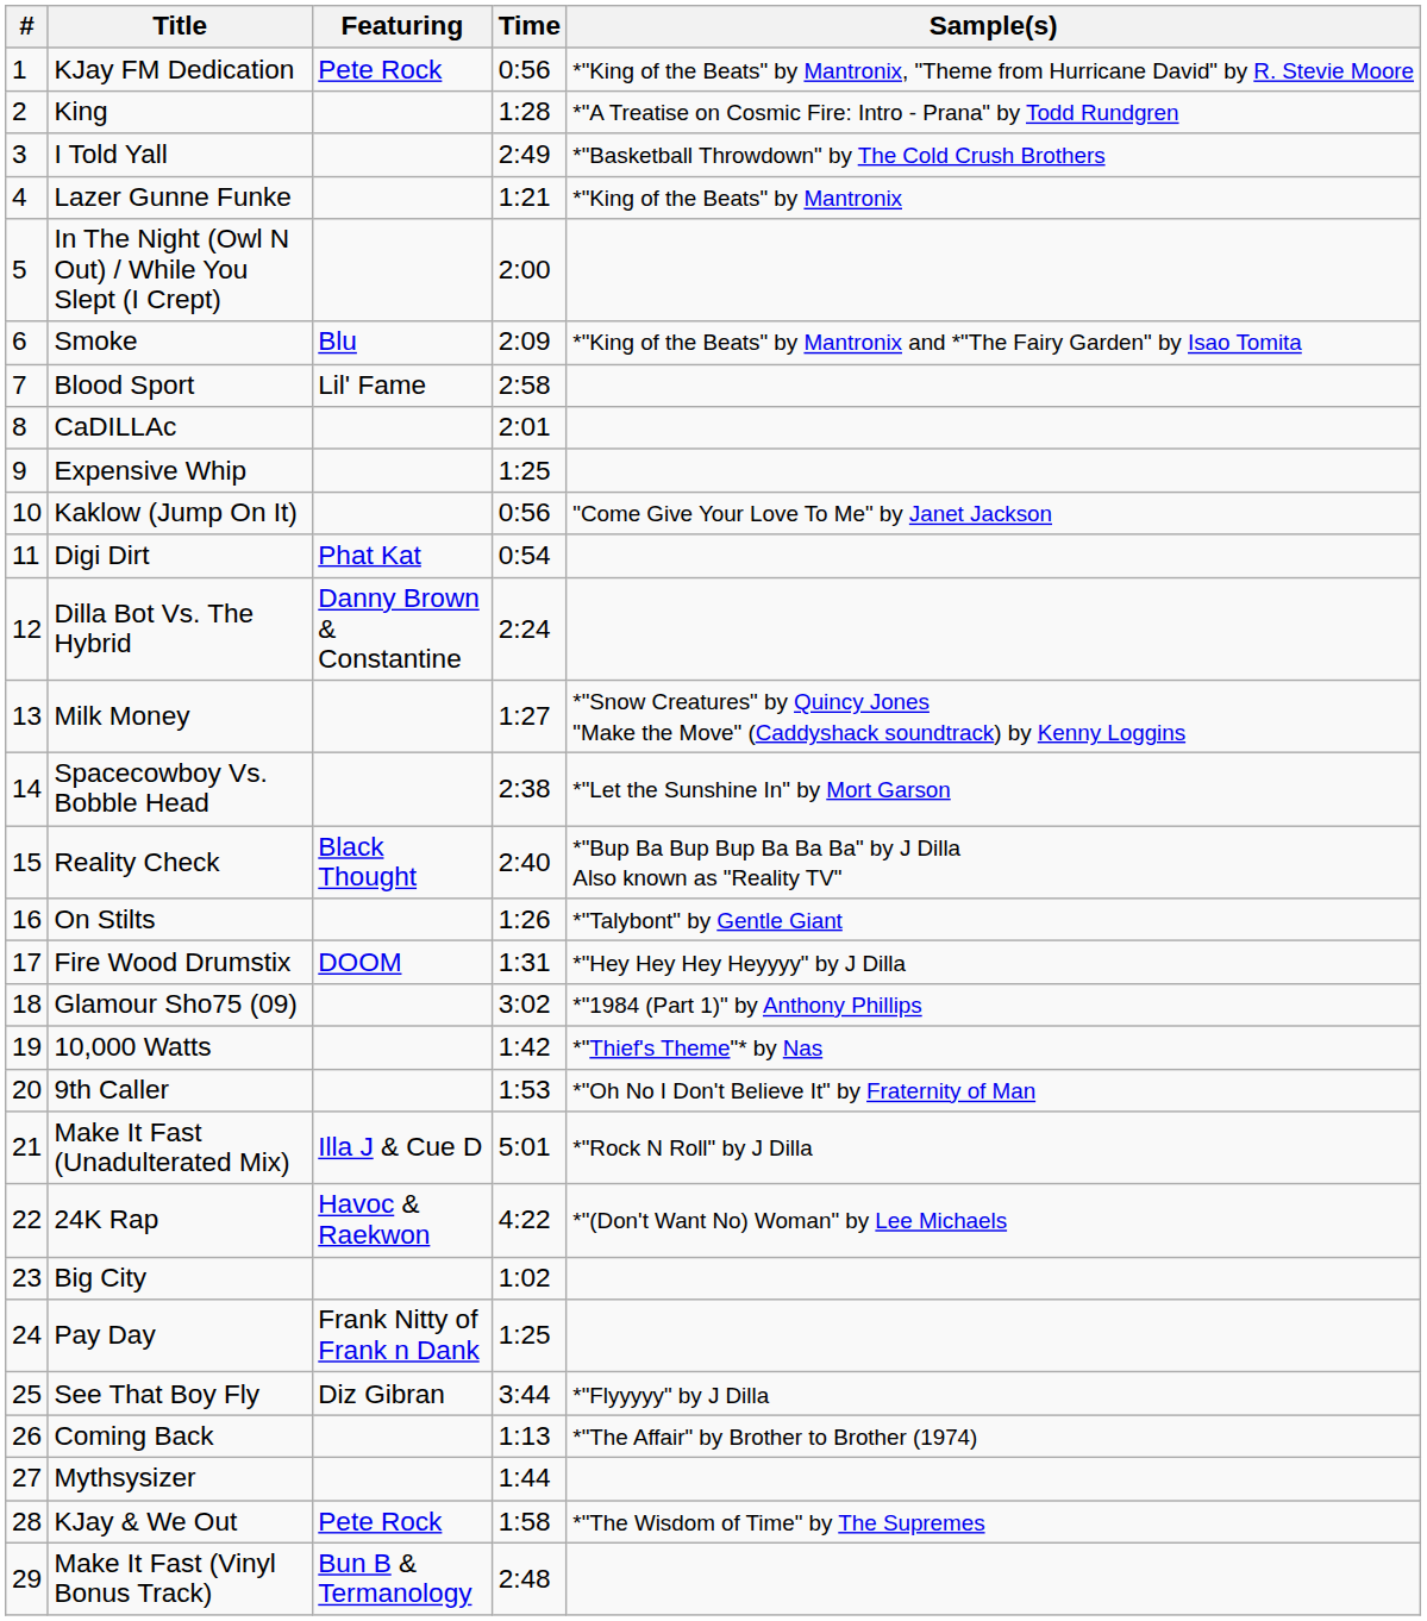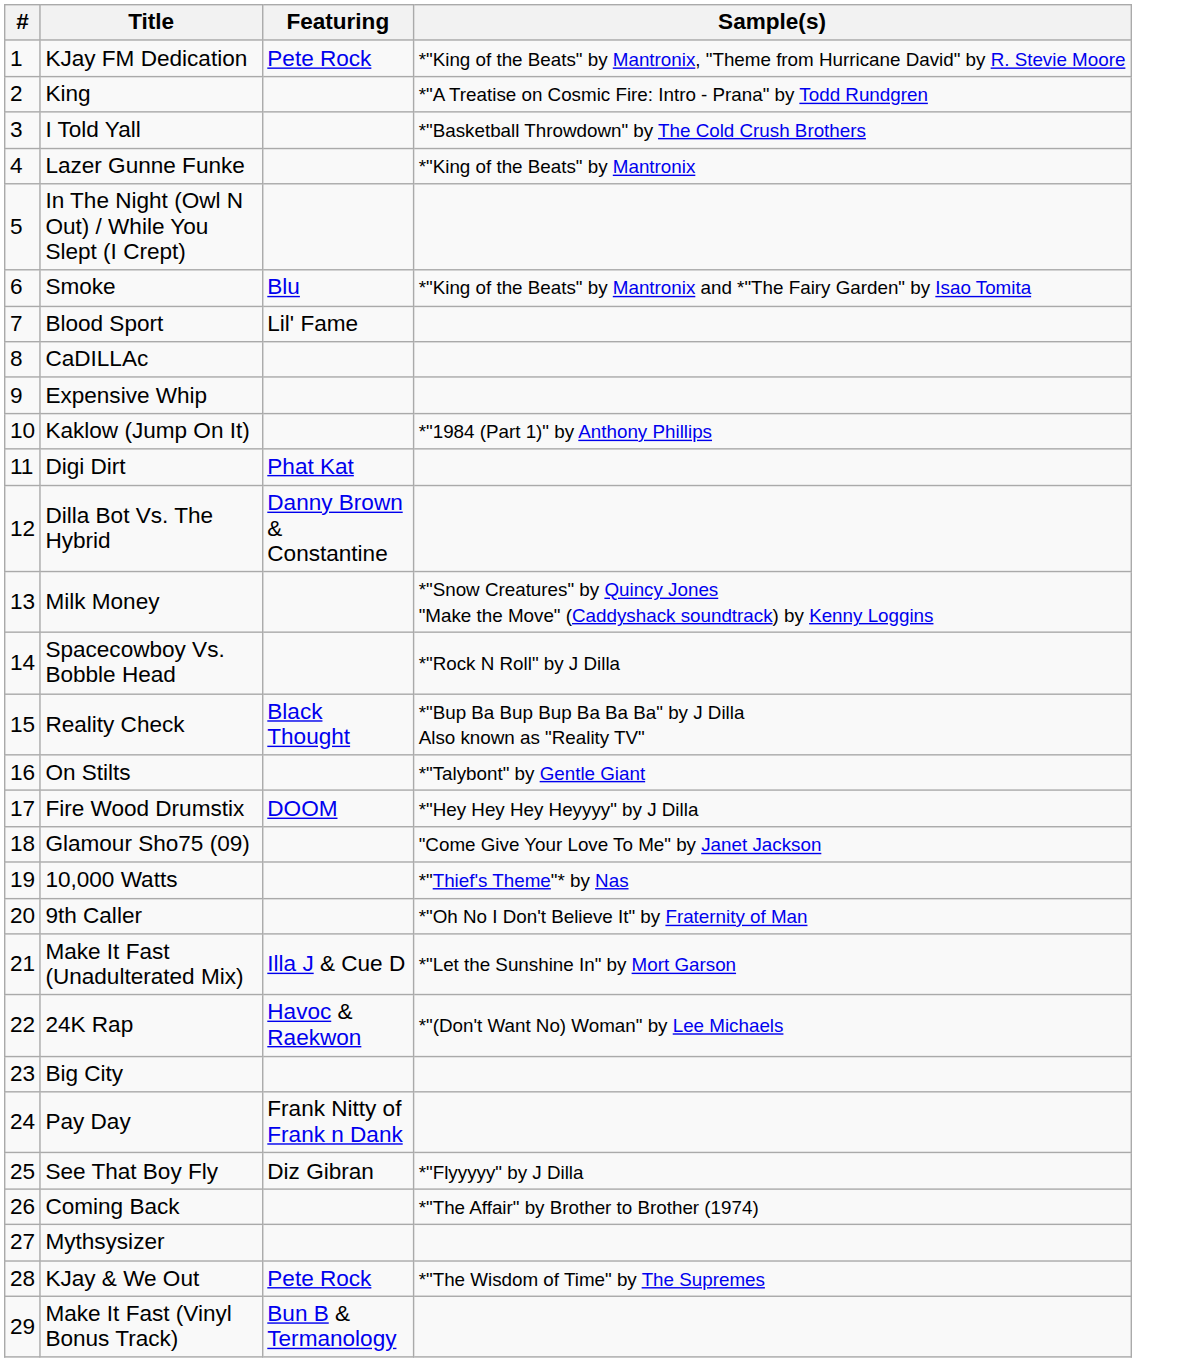- column: Time | 0:56 | 1:28 | 2:49 | 1:21 | 2:00 | 2:09 | 2:58 | 2:01 | 1:25 | 0:56 | 0:54 | 2:24 | 1:27 | 2:38 | 2:40 | 1:26 | 1:31 | 3:02 | 1:42 | 1:53 | 5:01 | 4:22 | 1:02 | 1:25 | 3:44 | 1:13 | 1:44 | 1:58 | 2:48
Kaklow (Jump On It) | Sample(s): "Come Give Your Love To Me" by Janet Jackson -> *"1984 (Part 1)" by Anthony Phillips
Spacecowboy Vs. Bobble Head | Sample(s): *"Let the Sunshine In" by Mort Garson -> *"Rock N Roll" by J Dilla
Glamour Sho75 (09) | Sample(s): *"1984 (Part 1)" by Anthony Phillips -> "Come Give Your Love To Me" by Janet Jackson
Make It Fast (Unadulterated Mix) | Sample(s): *"Rock N Roll" by J Dilla -> *"Let the Sunshine In" by Mort Garson
